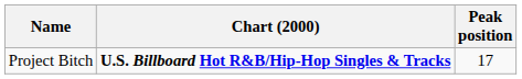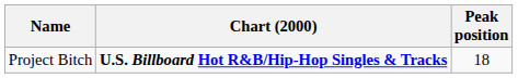Project Bitch | Peak position: 17 -> 18
